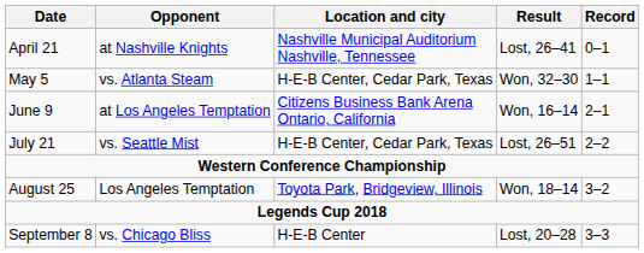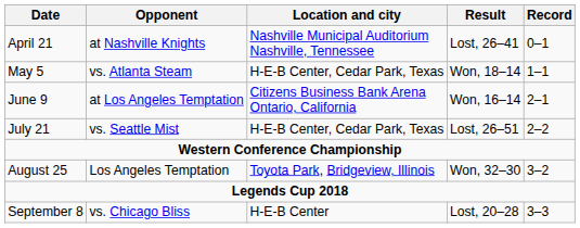May 5 | Result: Won, 32–30 -> Won, 18–14
August 25 | Result: Won, 18–14 -> Won, 32–30
